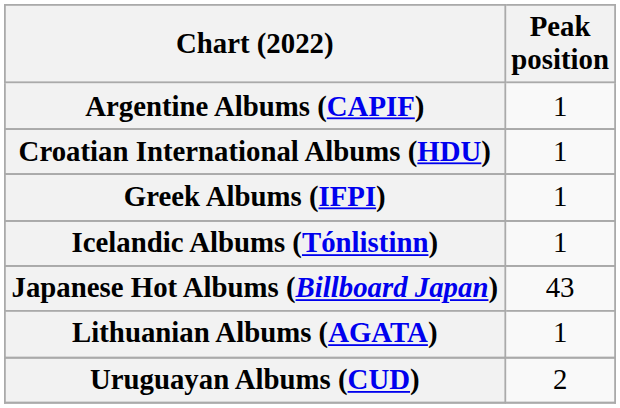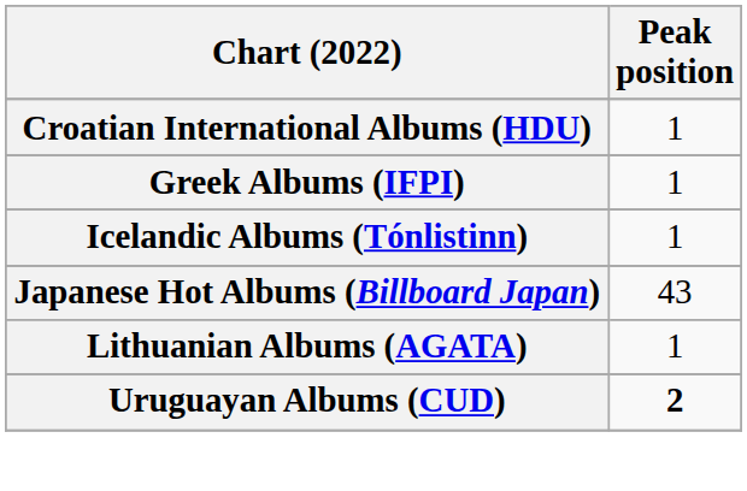- row: Argentine Albums (CAPIF) | 1
Uruguayan Albums (CUD) | Peak position: normal -> bold
